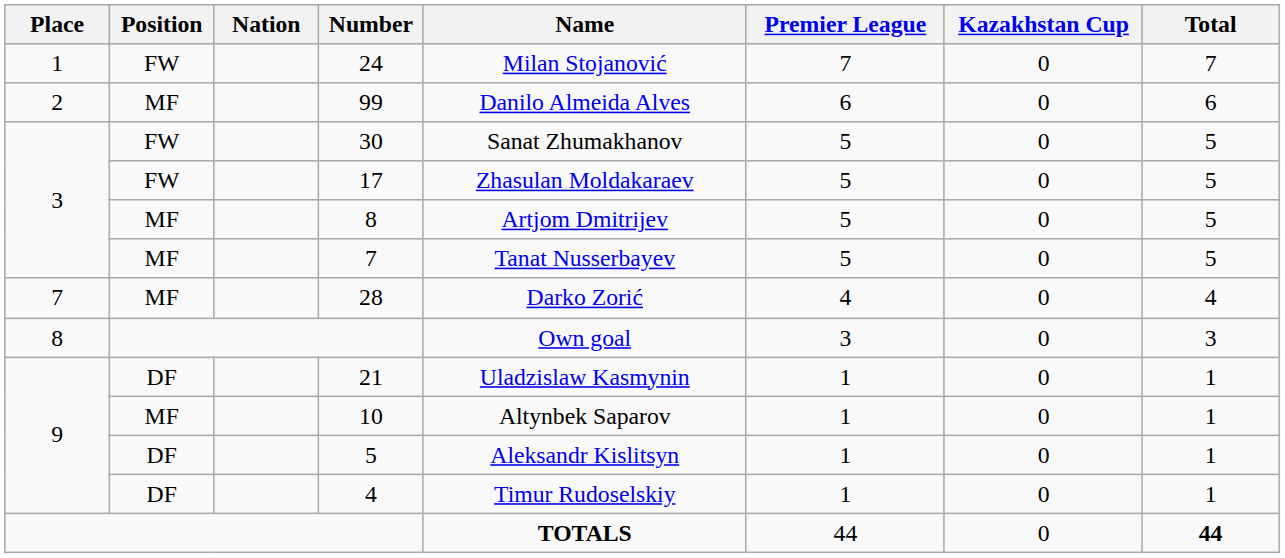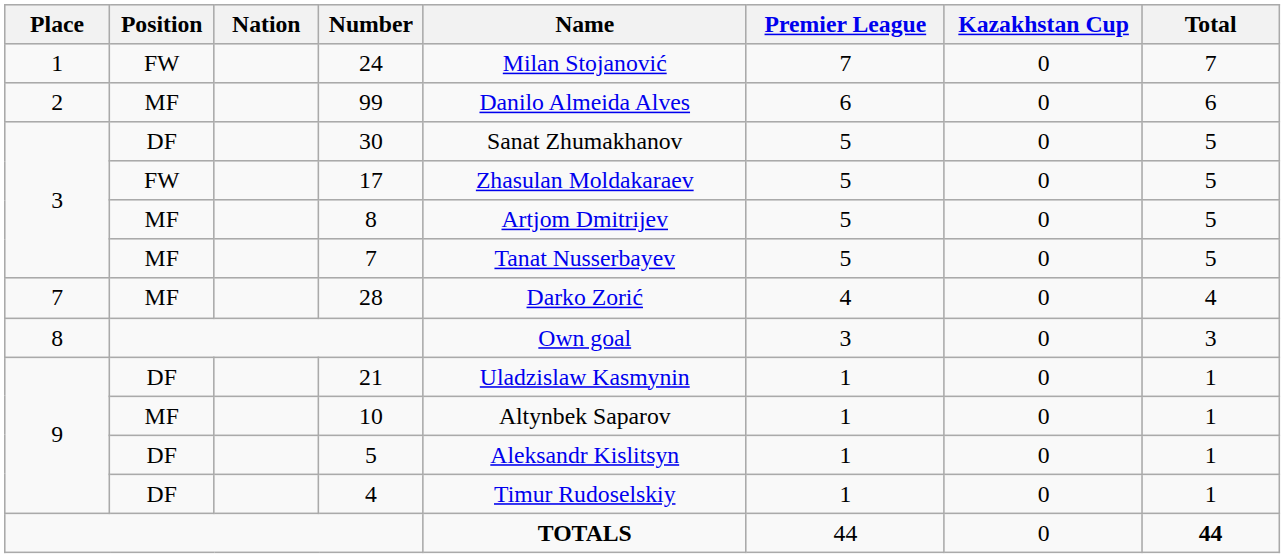30 | Position: FW -> DF
